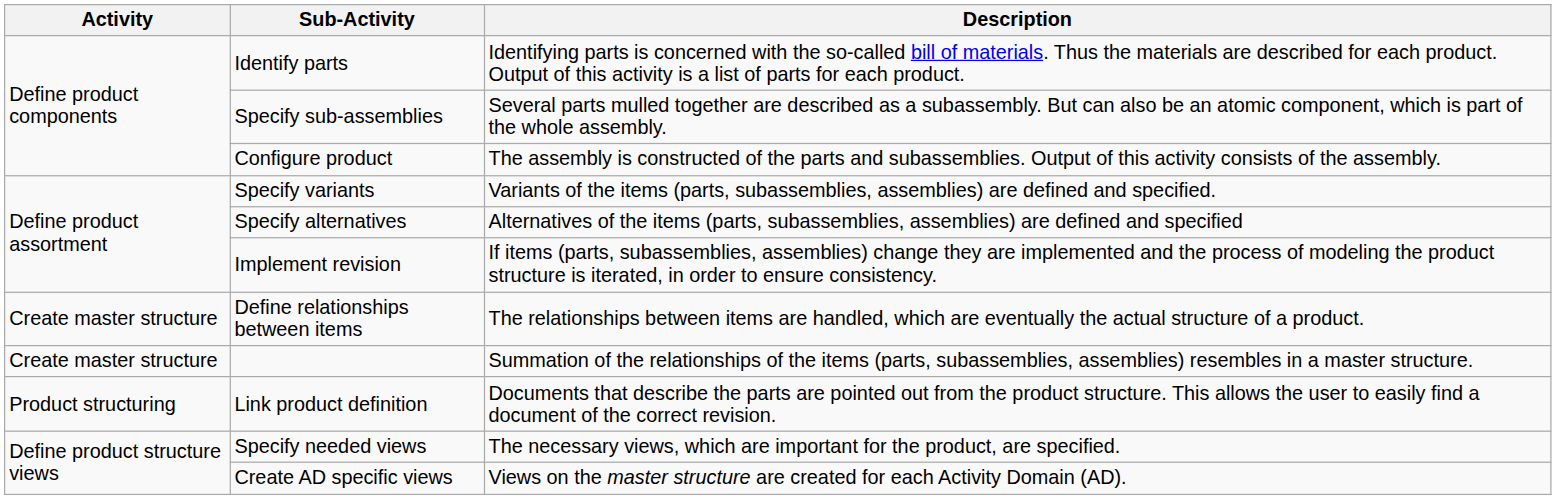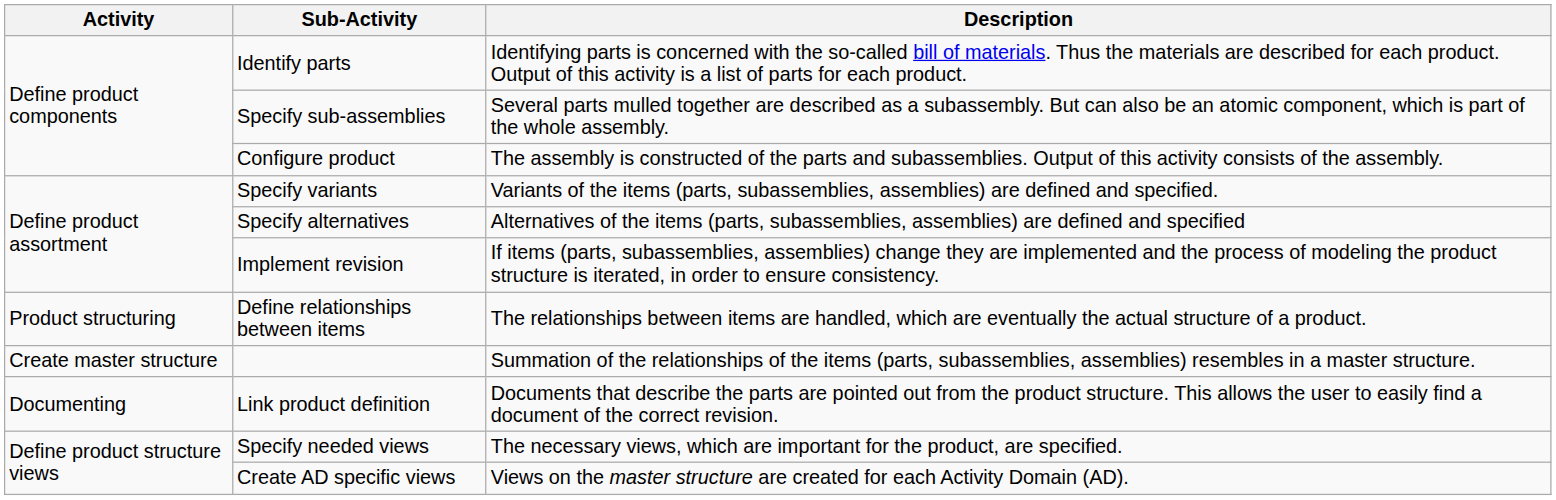Define relationships between items | Activity: Create master structure -> Product structuring
Link product definition | Activity: Product structuring -> Documenting
